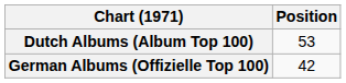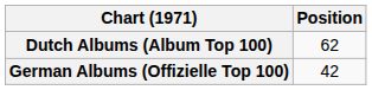Dutch Albums (Album Top 100) | Position: 53 -> 62
